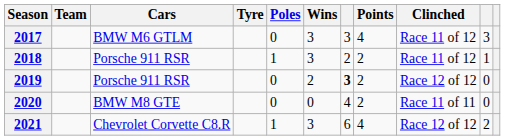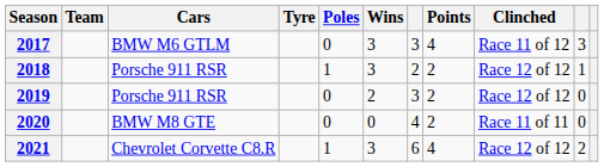2018 | Clinched: Race 11 of 12 -> Race 12 of 12
2019 | column 7: bold -> normal
